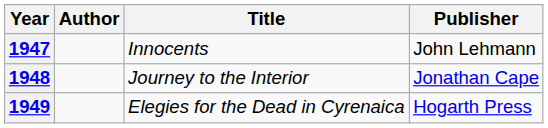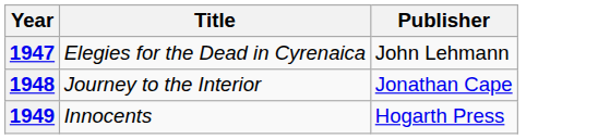- column: Author
1947 | Title: Innocents -> Elegies for the Dead in Cyrenaica
1949 | Title: Elegies for the Dead in Cyrenaica -> Innocents
